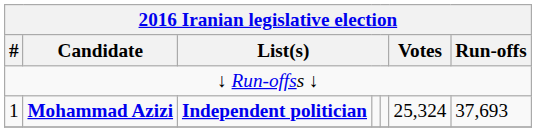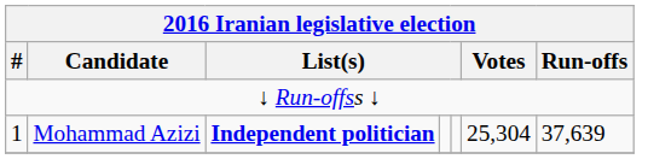1 | Candidate: bold -> normal
1 | Votes: 25,324 -> 25,304
1 | Run-offs: 37,693 -> 37,639
